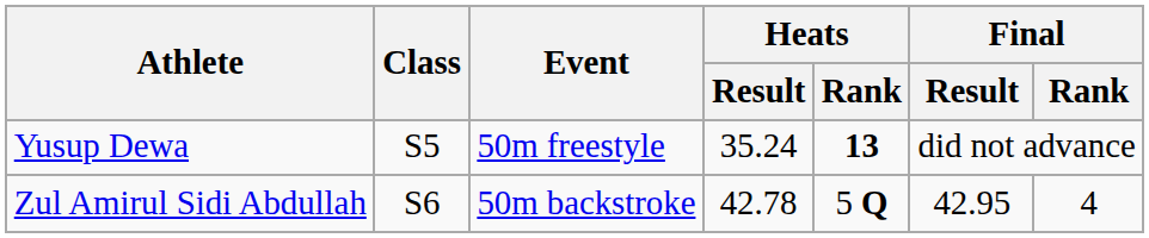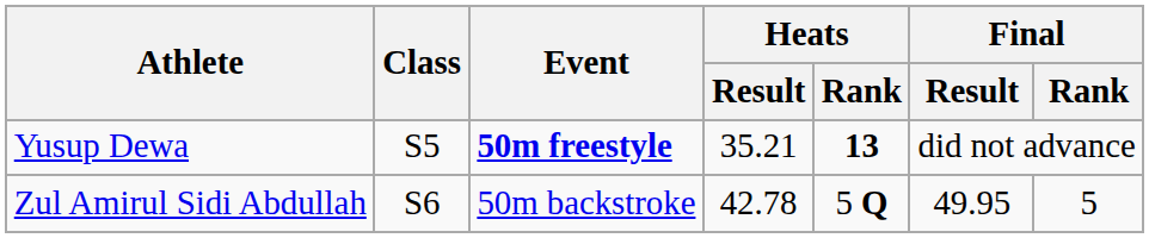Yusup Dewa | Event: normal -> bold
Yusup Dewa | Heats / Result: 35.24 -> 35.21
Zul Amirul Sidi Abdullah | Final / Result: 42.95 -> 49.95
Zul Amirul Sidi Abdullah | Final / Rank: 4 -> 5
